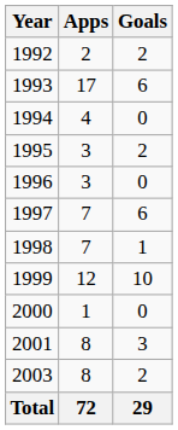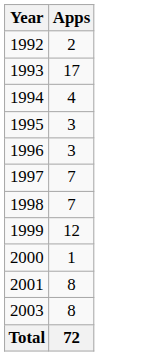- column: Goals | 2 | 6 | 0 | 2 | 0 | 6 | 1 | 10 | 0 | 3 | 2 | 29
